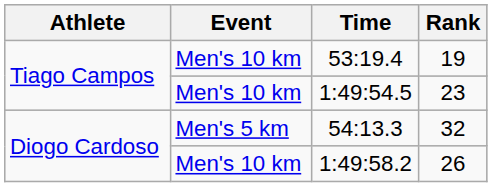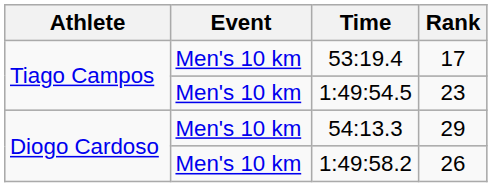53:19.4 | Rank: 19 -> 17
54:13.3 | Event: Men's 5 km -> Men's 10 km
54:13.3 | Rank: 32 -> 29
